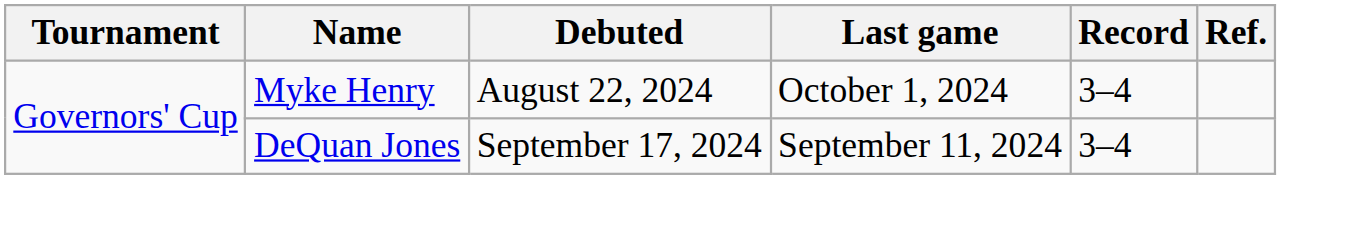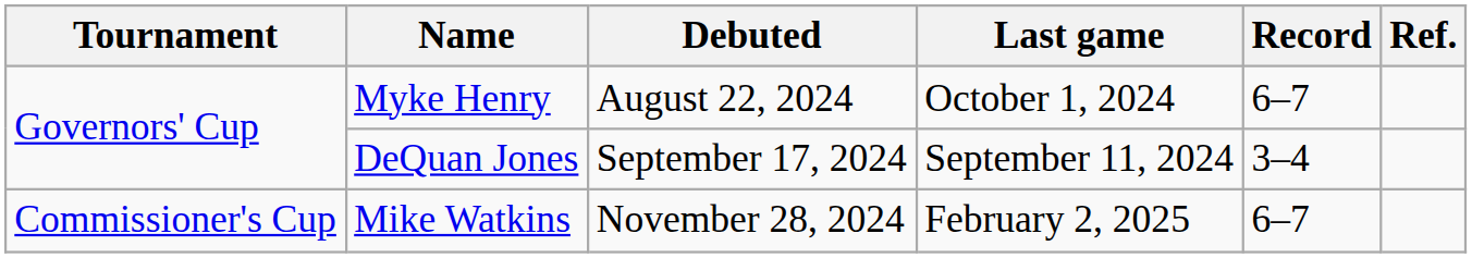Myke Henry | Record: 3–4 -> 6–7
+ row: Commissioner's Cup | Mike Watkins | November 28, 2024 | February 2, 2025 | 6–7
